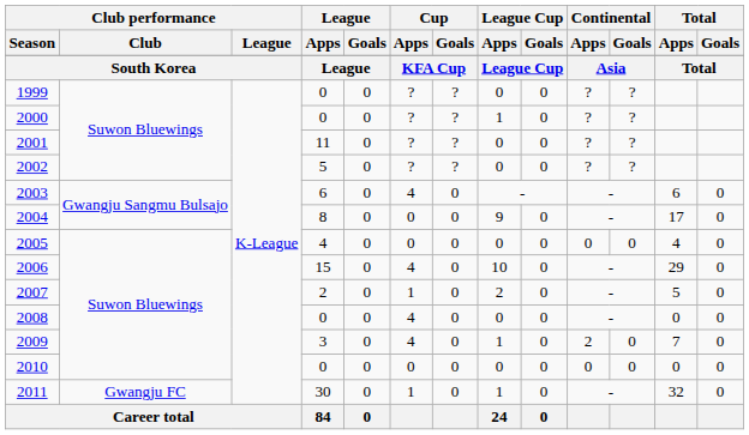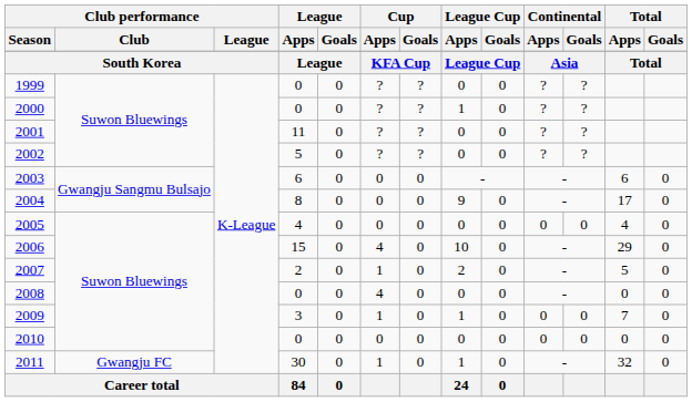2003 | Cup / Apps: 4 -> 0
2009 | Cup / Apps: 4 -> 1
2009 | Continental / Apps: 2 -> 0
